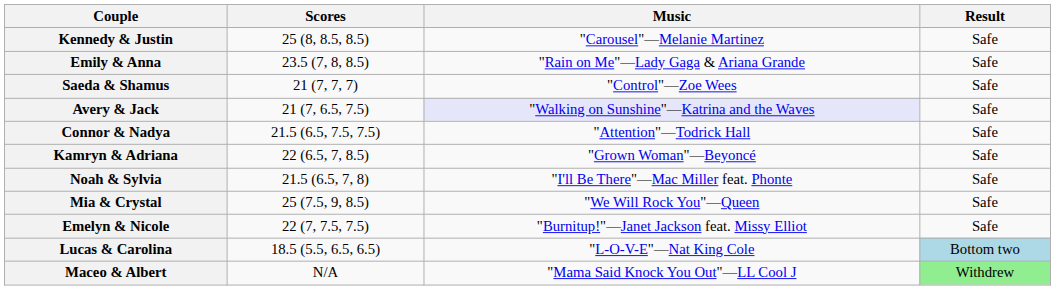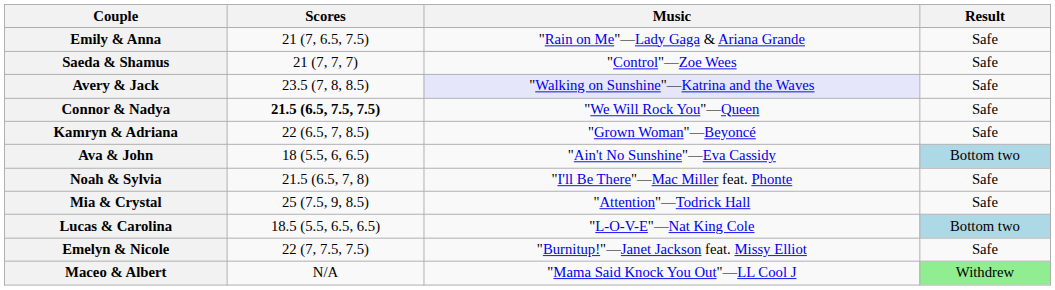- row: Kennedy & Justin | 25 (8, 8.5, 8.5) | "Carousel"—Melanie Martinez | Safe
Emily & Anna | Scores: 23.5 (7, 8, 8.5) -> 21 (7, 6.5, 7.5)
Avery & Jack | Scores: 21 (7, 6.5, 7.5) -> 23.5 (7, 8, 8.5)
Connor & Nadya | Scores: normal -> bold
Connor & Nadya | Music: "Attention"—Todrick Hall -> "We Will Rock You"—Queen
+ row: Ava & John | 18 (5.5, 6, 6.5) | "Ain't No Sunshine"—Eva Cassidy | Bottom two
Mia & Crystal | Music: "We Will Rock You"—Queen -> "Attention"—Todrick Hall
rows swapped: Lucas & Carolina <-> Emelyn & Nicole
